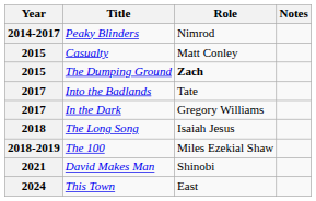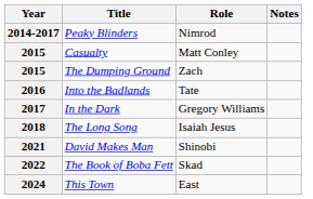The Dumping Ground | Role: bold -> normal
Into the Badlands | Year: 2017 -> 2016
- row: 2018-2019 | The 100 | Miles Ezekial Shaw
+ row: 2022 | The Book of Boba Fett | Skad
